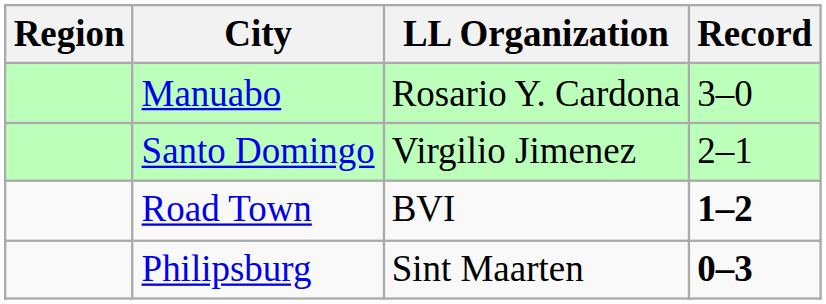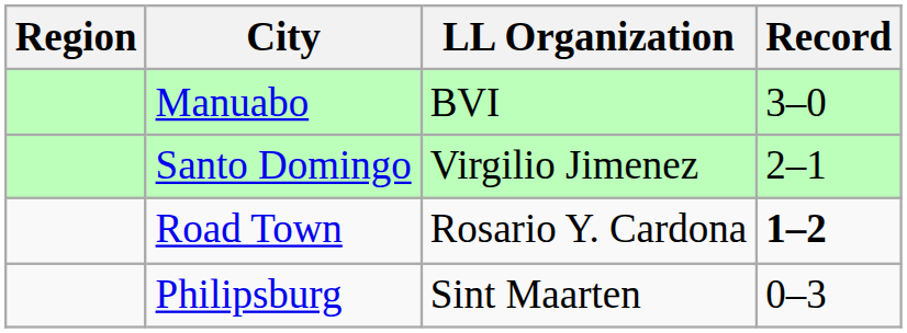Manuabo | LL Organization: Rosario Y. Cardona -> BVI
Road Town | LL Organization: BVI -> Rosario Y. Cardona
Philipsburg | Record: bold -> normal
